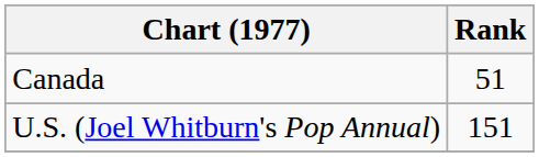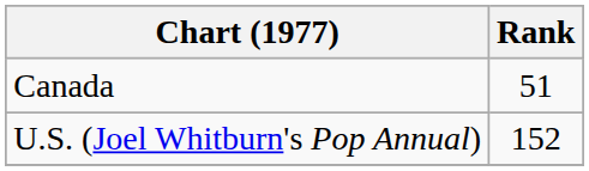U.S. (Joel Whitburn's Pop Annual) | Rank: 151 -> 152
